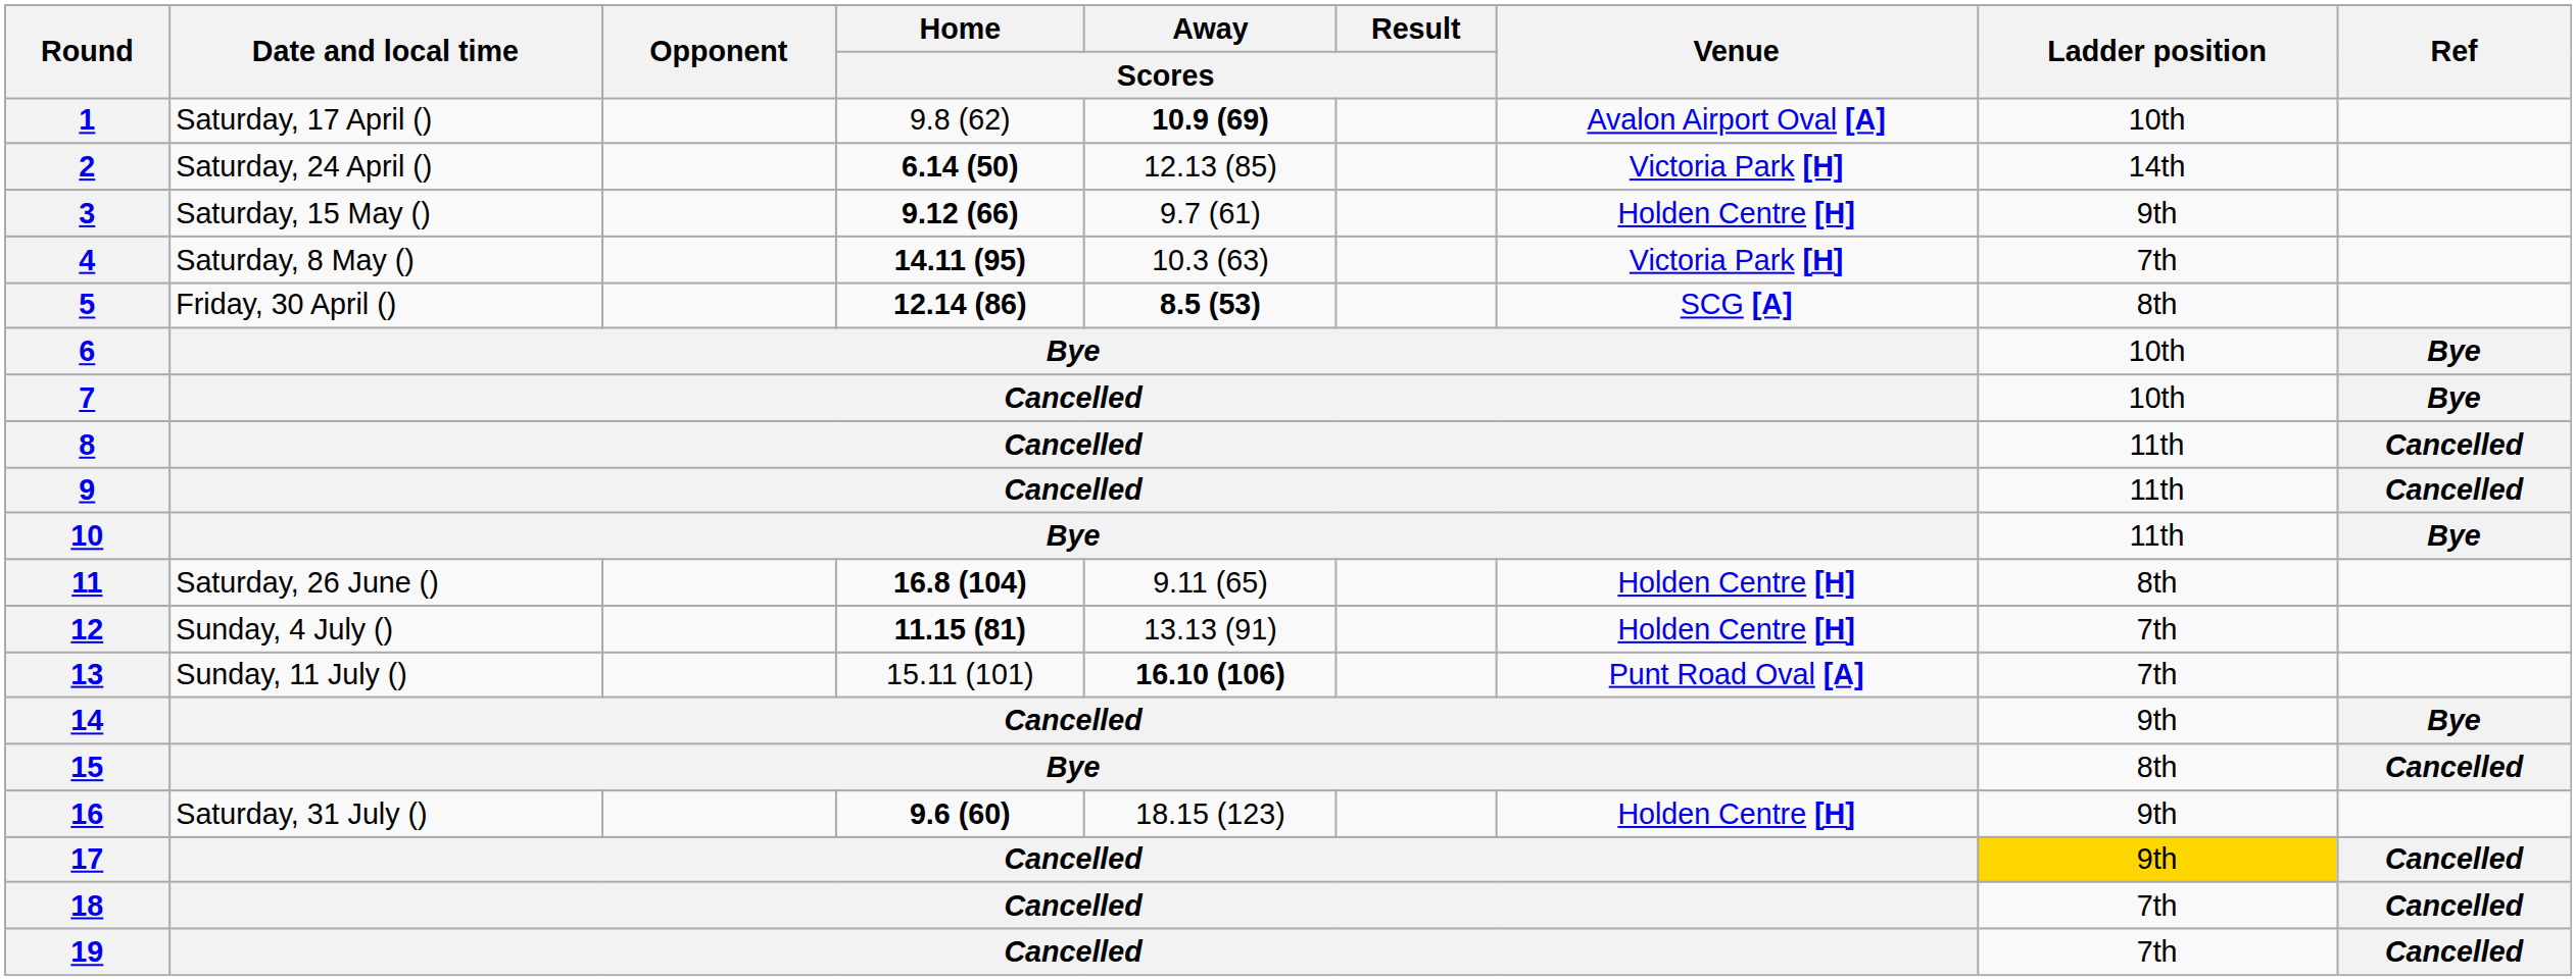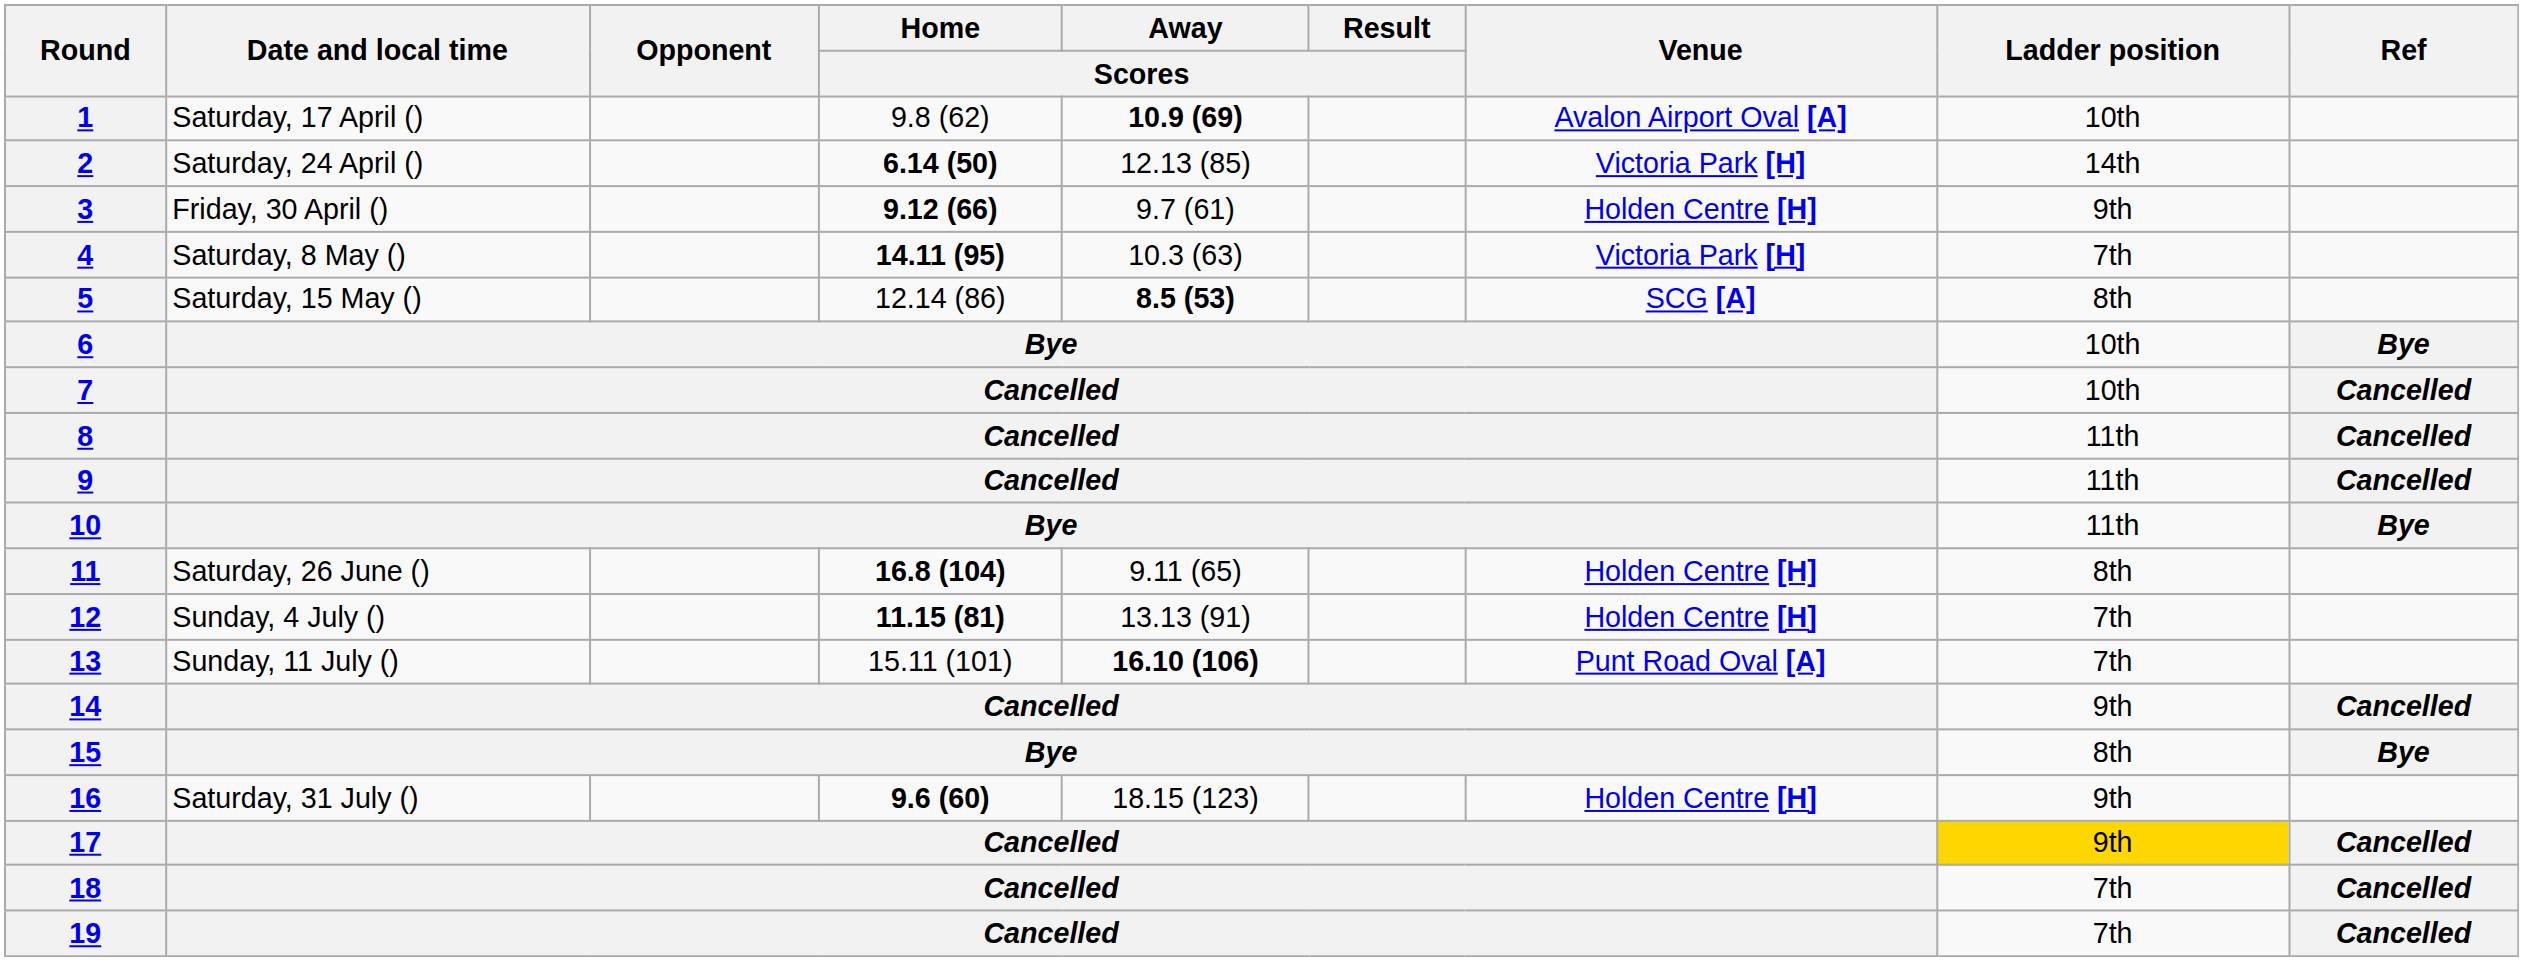3 | Date and local time: Saturday, 15 May () -> Friday, 30 April ()
5 | Date and local time: Friday, 30 April () -> Saturday, 15 May ()
5 | Home / Scores: bold -> normal
7 | Ref: Bye -> Cancelled
14 | Ref: Bye -> Cancelled
15 | Ref: Cancelled -> Bye
